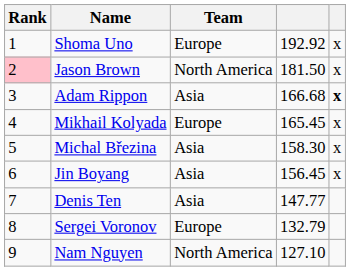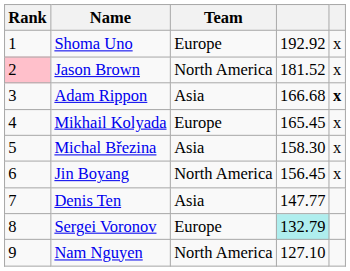Jason Brown | column 4: 181.50 -> 181.52
Jin Boyang | Team: Asia -> North America
Sergei Voronov | column 4: no background -> paleturquoise background
